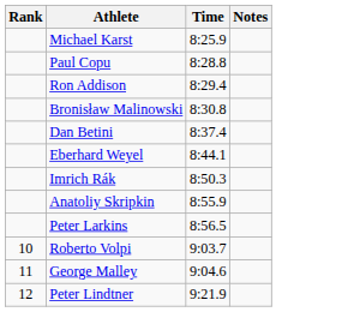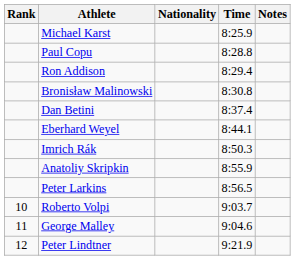+ column: Nationality
